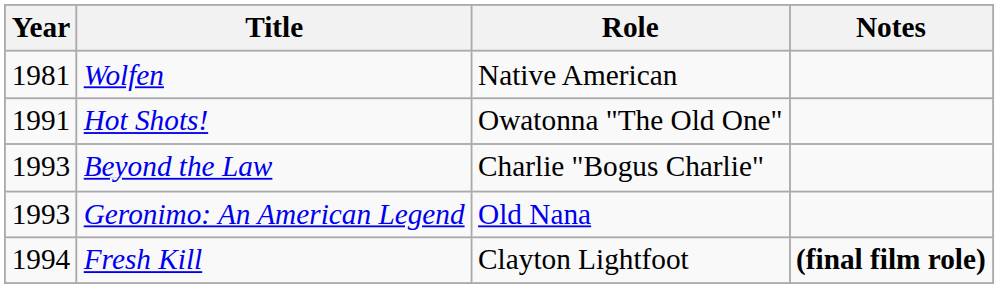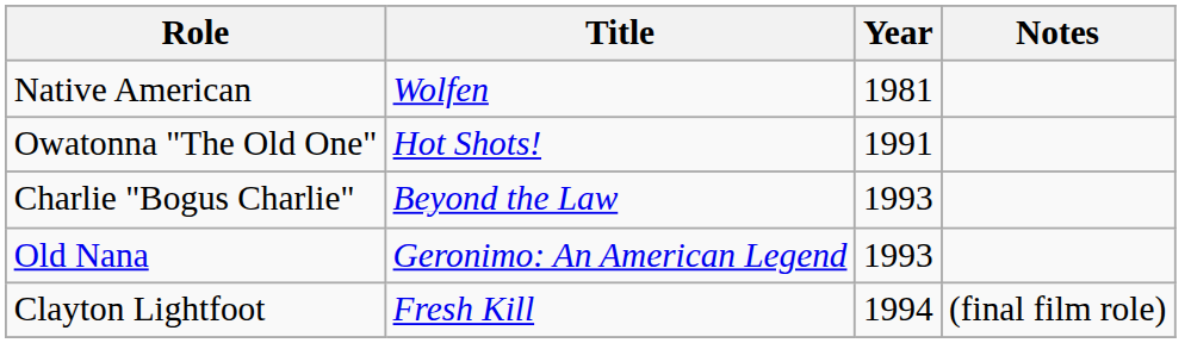columns swapped: Year <-> Role
Fresh Kill | Notes: bold -> normal
